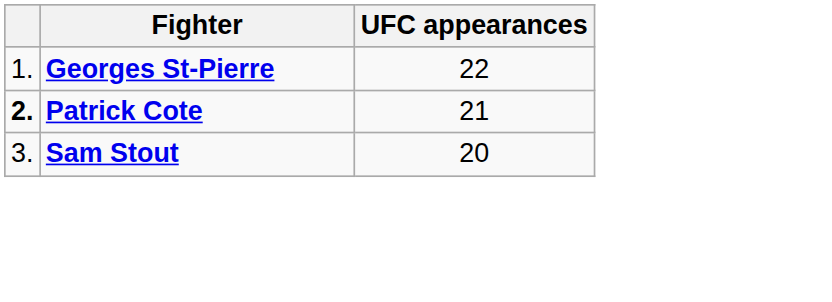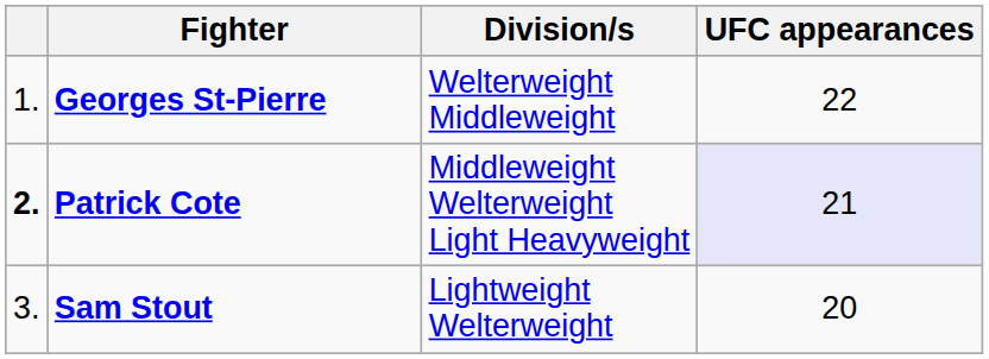+ column: Division/s | Welterweight Middleweight | Middleweight Welterweight Light Heavyweight | Lightweight Welterweight
Patrick Cote | UFC appearances: no background -> lavender background
